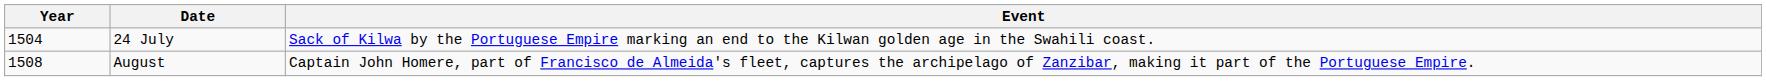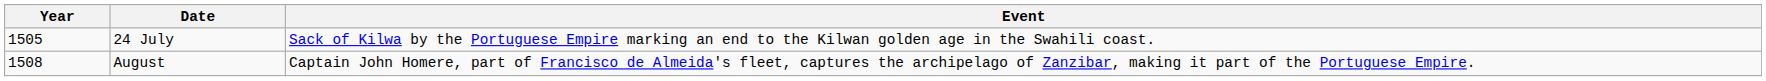24 July | Year: 1504 -> 1505
